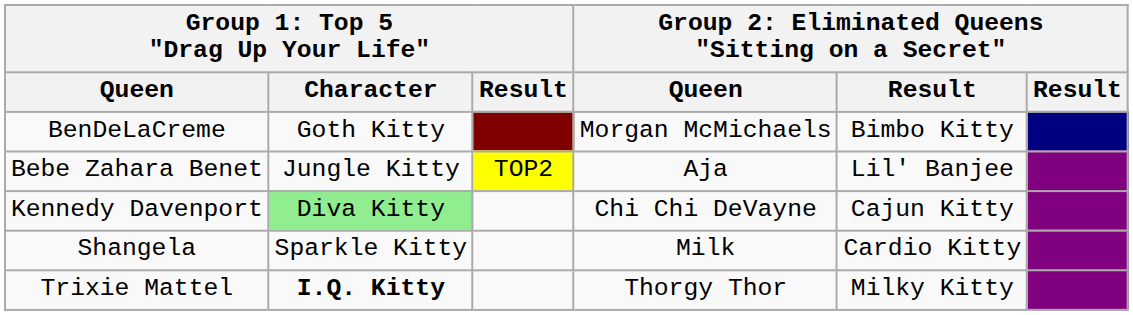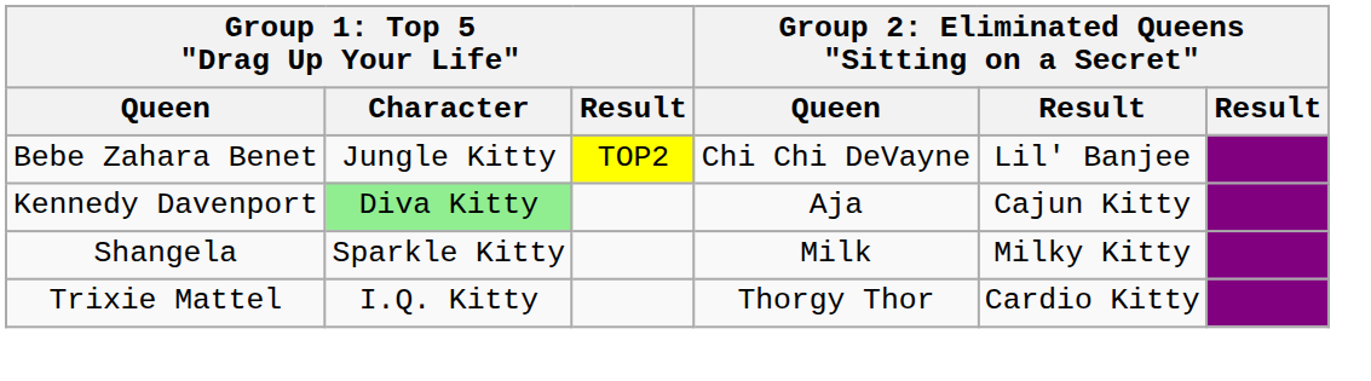- row: BenDeLaCreme | Goth Kitty | Morgan McMichaels | Bimbo Kitty
Bebe Zahara Benet | column 4: Aja -> Chi Chi DeVayne
Kennedy Davenport | column 4: Chi Chi DeVayne -> Aja
Shangela | column 5: Cardio Kitty -> Milky Kitty
Trixie Mattel | column 2: bold -> normal
Trixie Mattel | column 5: Milky Kitty -> Cardio Kitty
